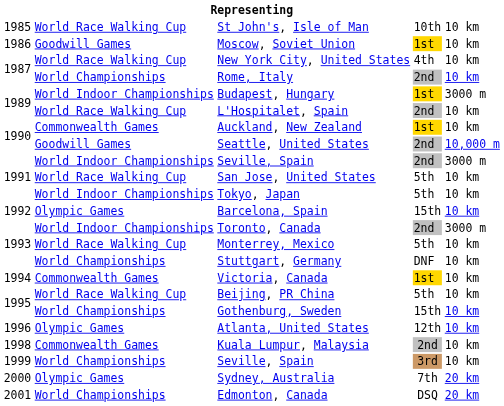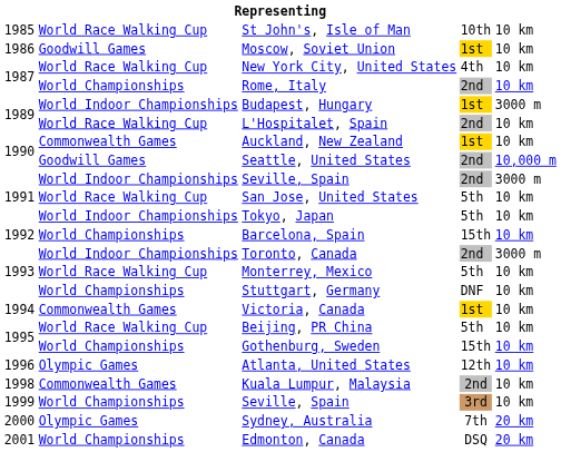Barcelona, Spain | column 2: Olympic Games -> World Championships
